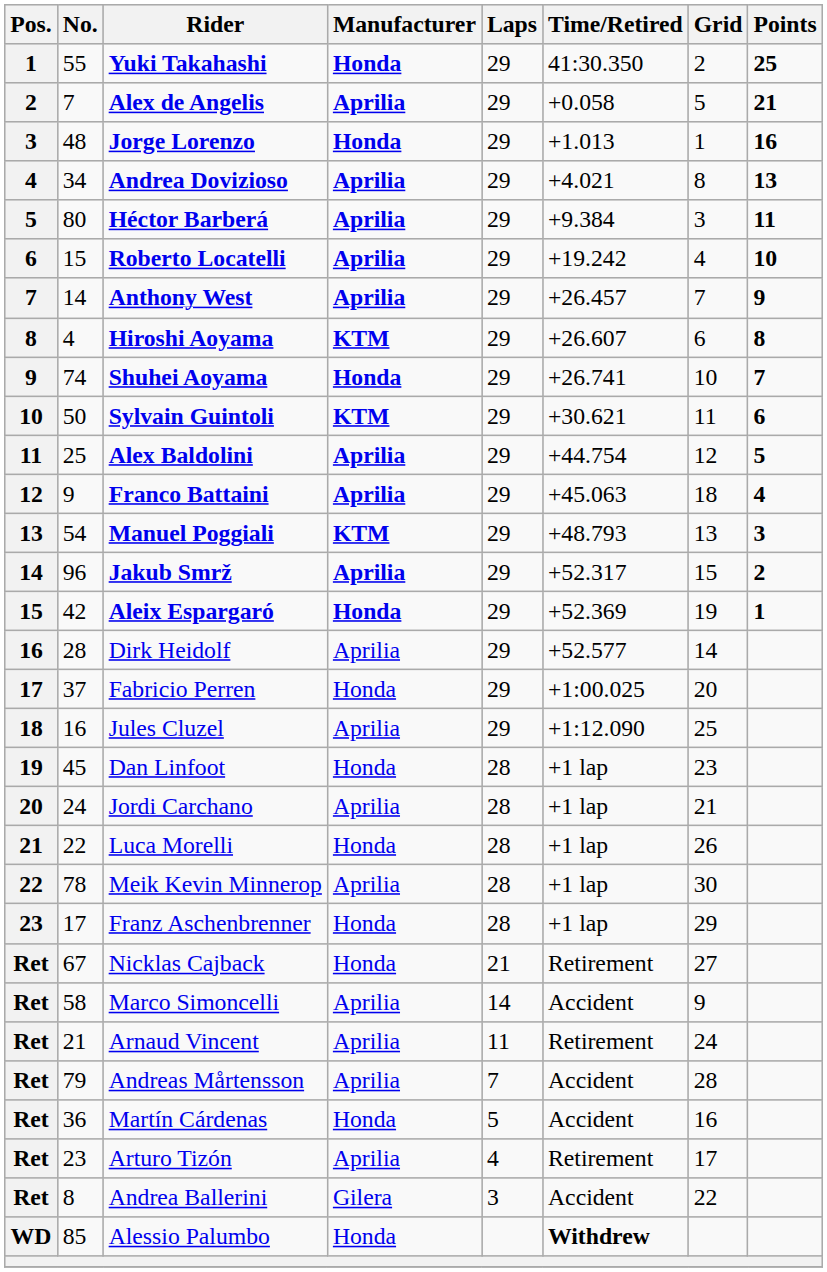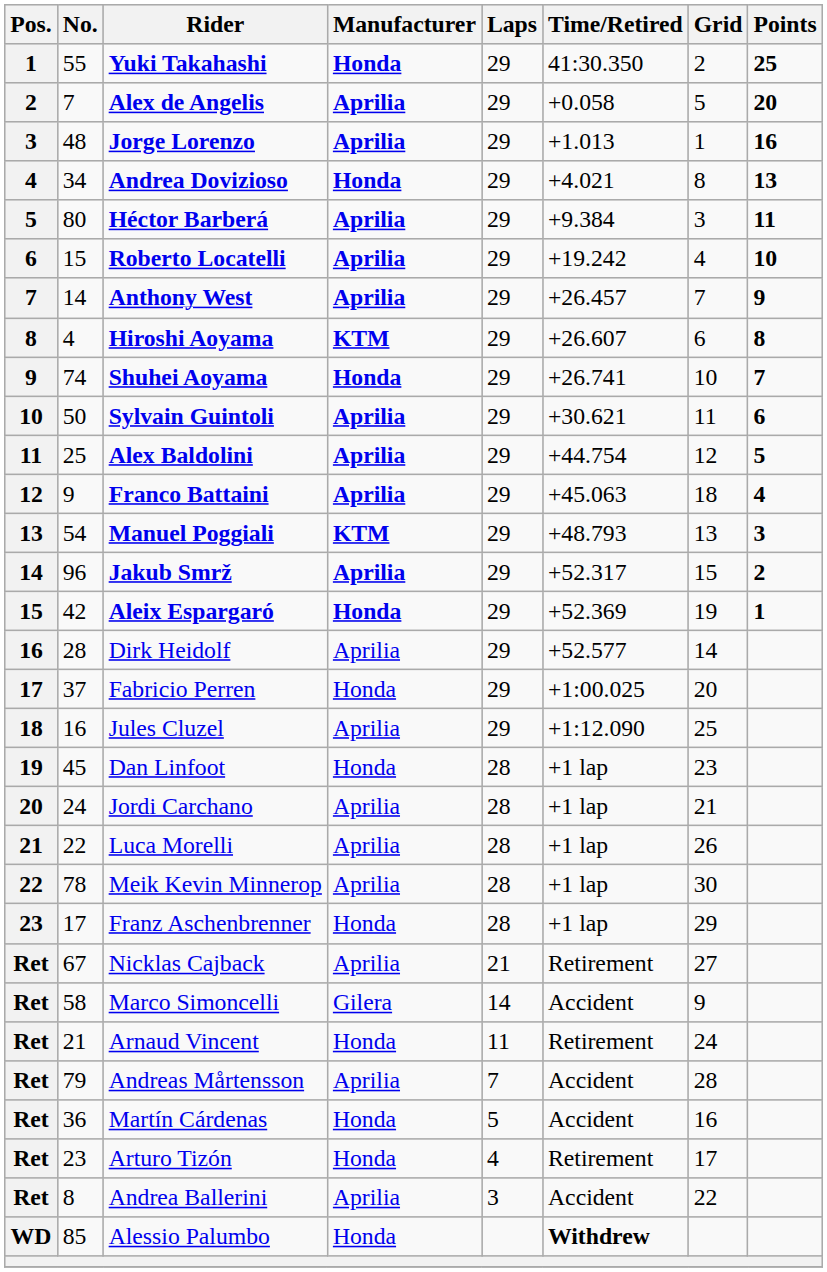Alex de Angelis | Points: 21 -> 20
Jorge Lorenzo | Manufacturer: Honda -> Aprilia
Andrea Dovizioso | Manufacturer: Aprilia -> Honda
Sylvain Guintoli | Manufacturer: KTM -> Aprilia
Luca Morelli | Manufacturer: Honda -> Aprilia
Nicklas Cajback | Manufacturer: Honda -> Aprilia
Marco Simoncelli | Manufacturer: Aprilia -> Gilera
Arnaud Vincent | Manufacturer: Aprilia -> Honda
Arturo Tizón | Manufacturer: Aprilia -> Honda
Andrea Ballerini | Manufacturer: Gilera -> Aprilia
